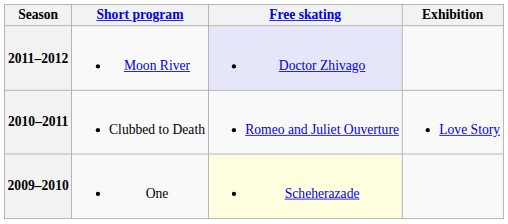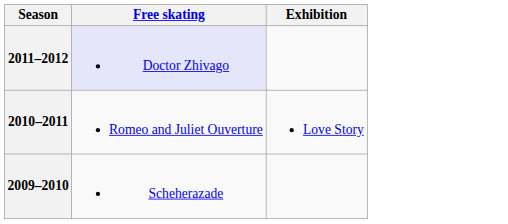- column: Short program | Moon River | Clubbed to Death | One
2009–2010 | Free skating: lightyellow background -> no background
